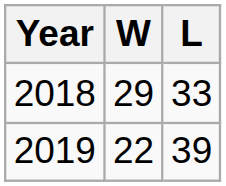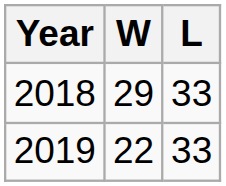2019 | L: 39 -> 33
